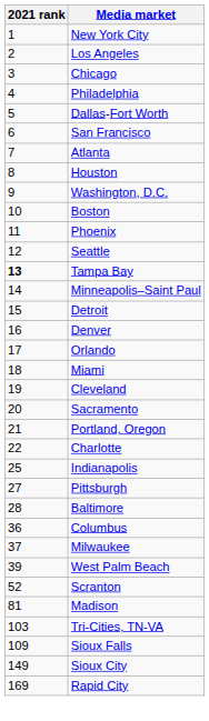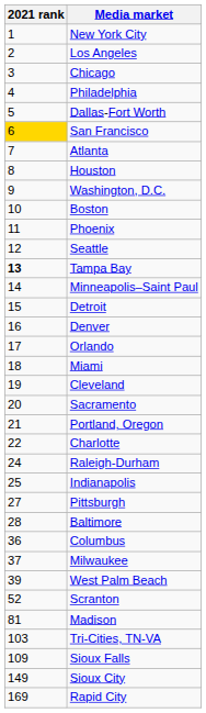San Francisco | 2021 rank: no background -> gold background
+ row: 24 | Raleigh-Durham
